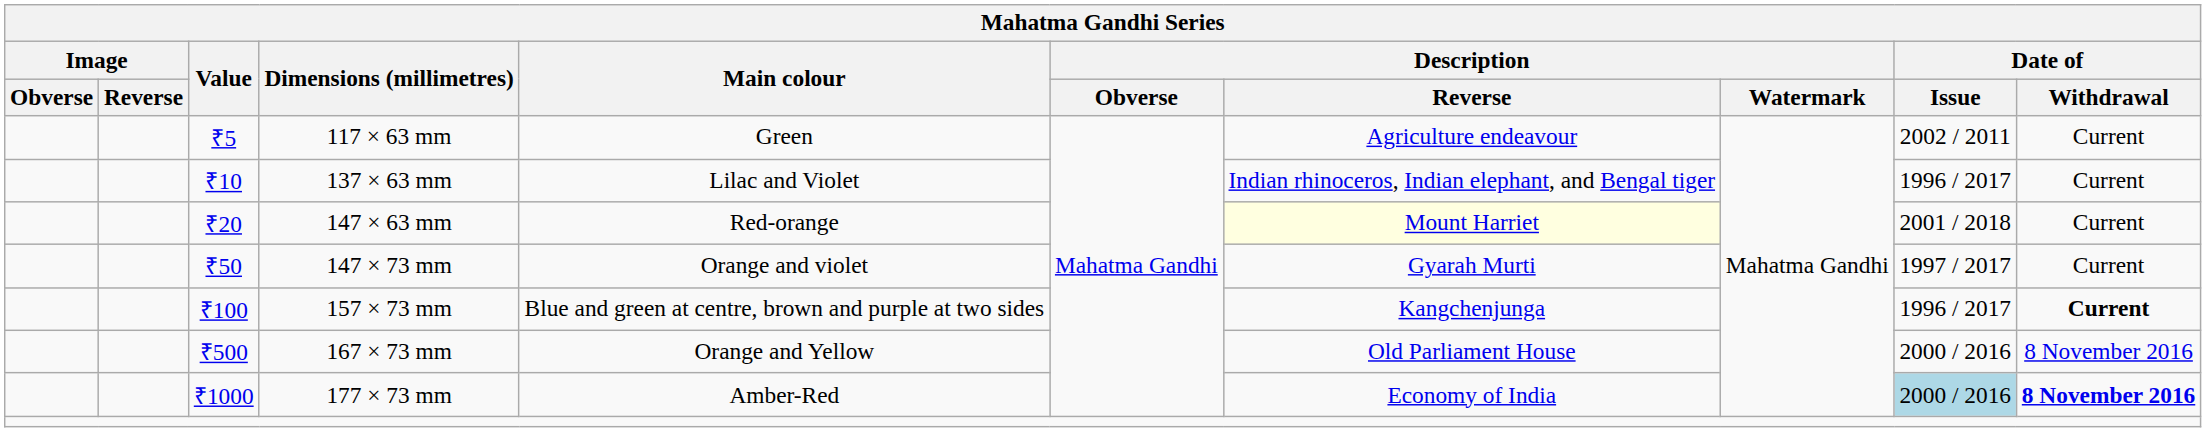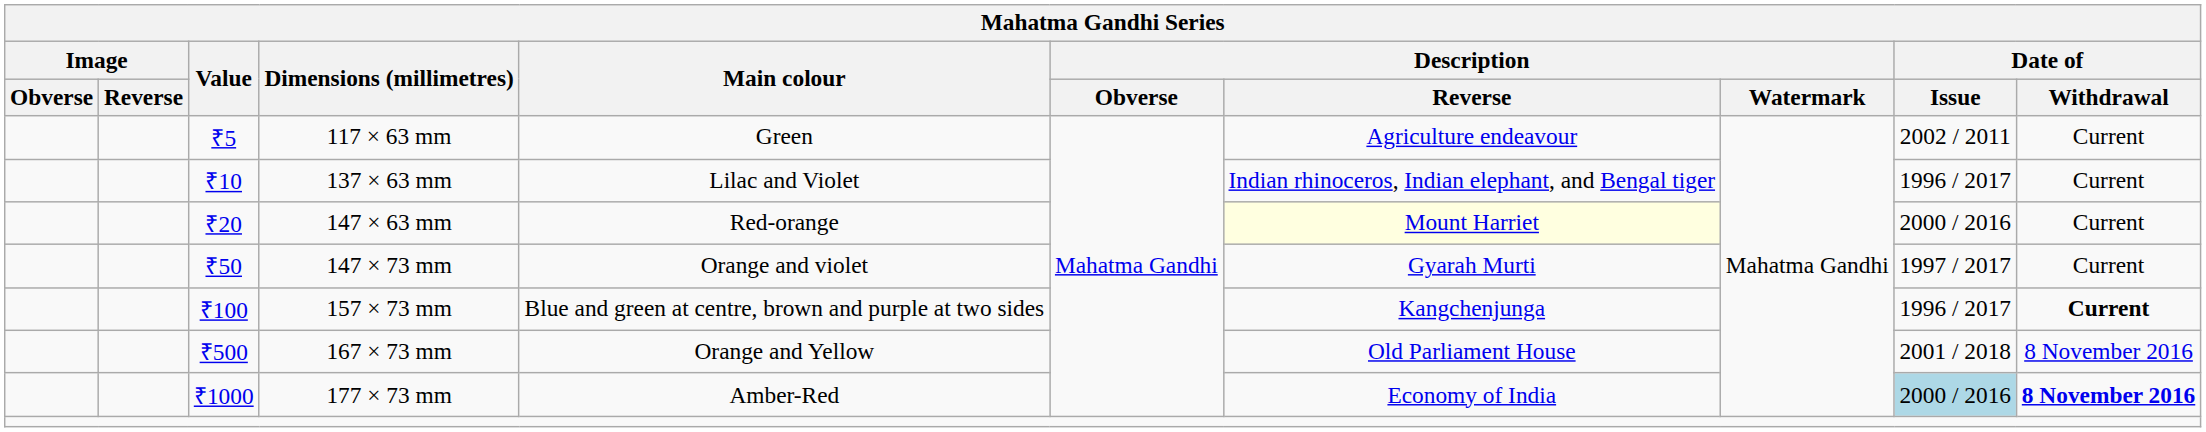147 × 63 mm | Mahatma Gandhi Series / Date of / Issue: 2001 / 2018 -> 2000 / 2016
167 × 73 mm | Mahatma Gandhi Series / Date of / Issue: 2000 / 2016 -> 2001 / 2018
